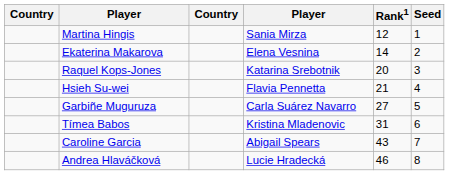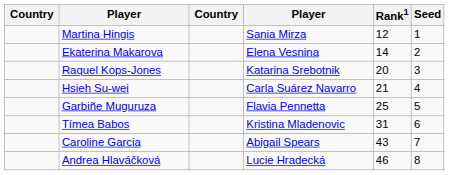Hsieh Su-wei | column 4: Flavia Pennetta -> Carla Suárez Navarro
Garbiñe Muguruza | column 4: Carla Suárez Navarro -> Flavia Pennetta
Garbiñe Muguruza | Rank1: 27 -> 25
